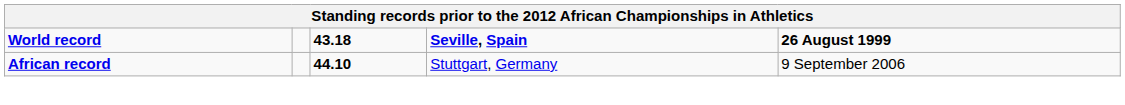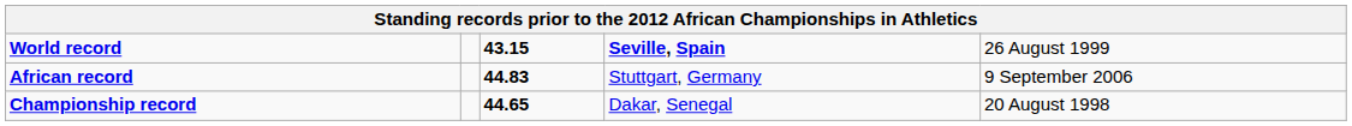World record | column 3: 43.18 -> 43.15
World record | column 5: bold -> normal
African record | column 3: 44.10 -> 44.83
+ row: Championship record | 44.65 | Dakar, Senegal | 20 August 1998
